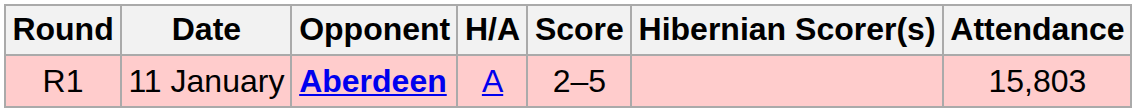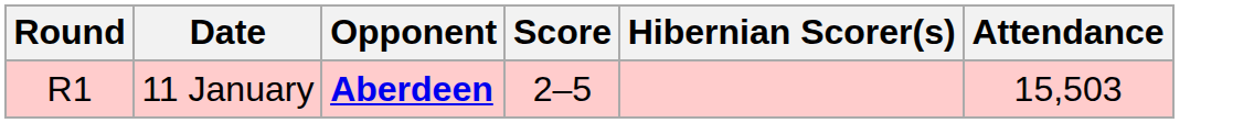- column: H/A | A
11 January | Attendance: 15,803 -> 15,503
